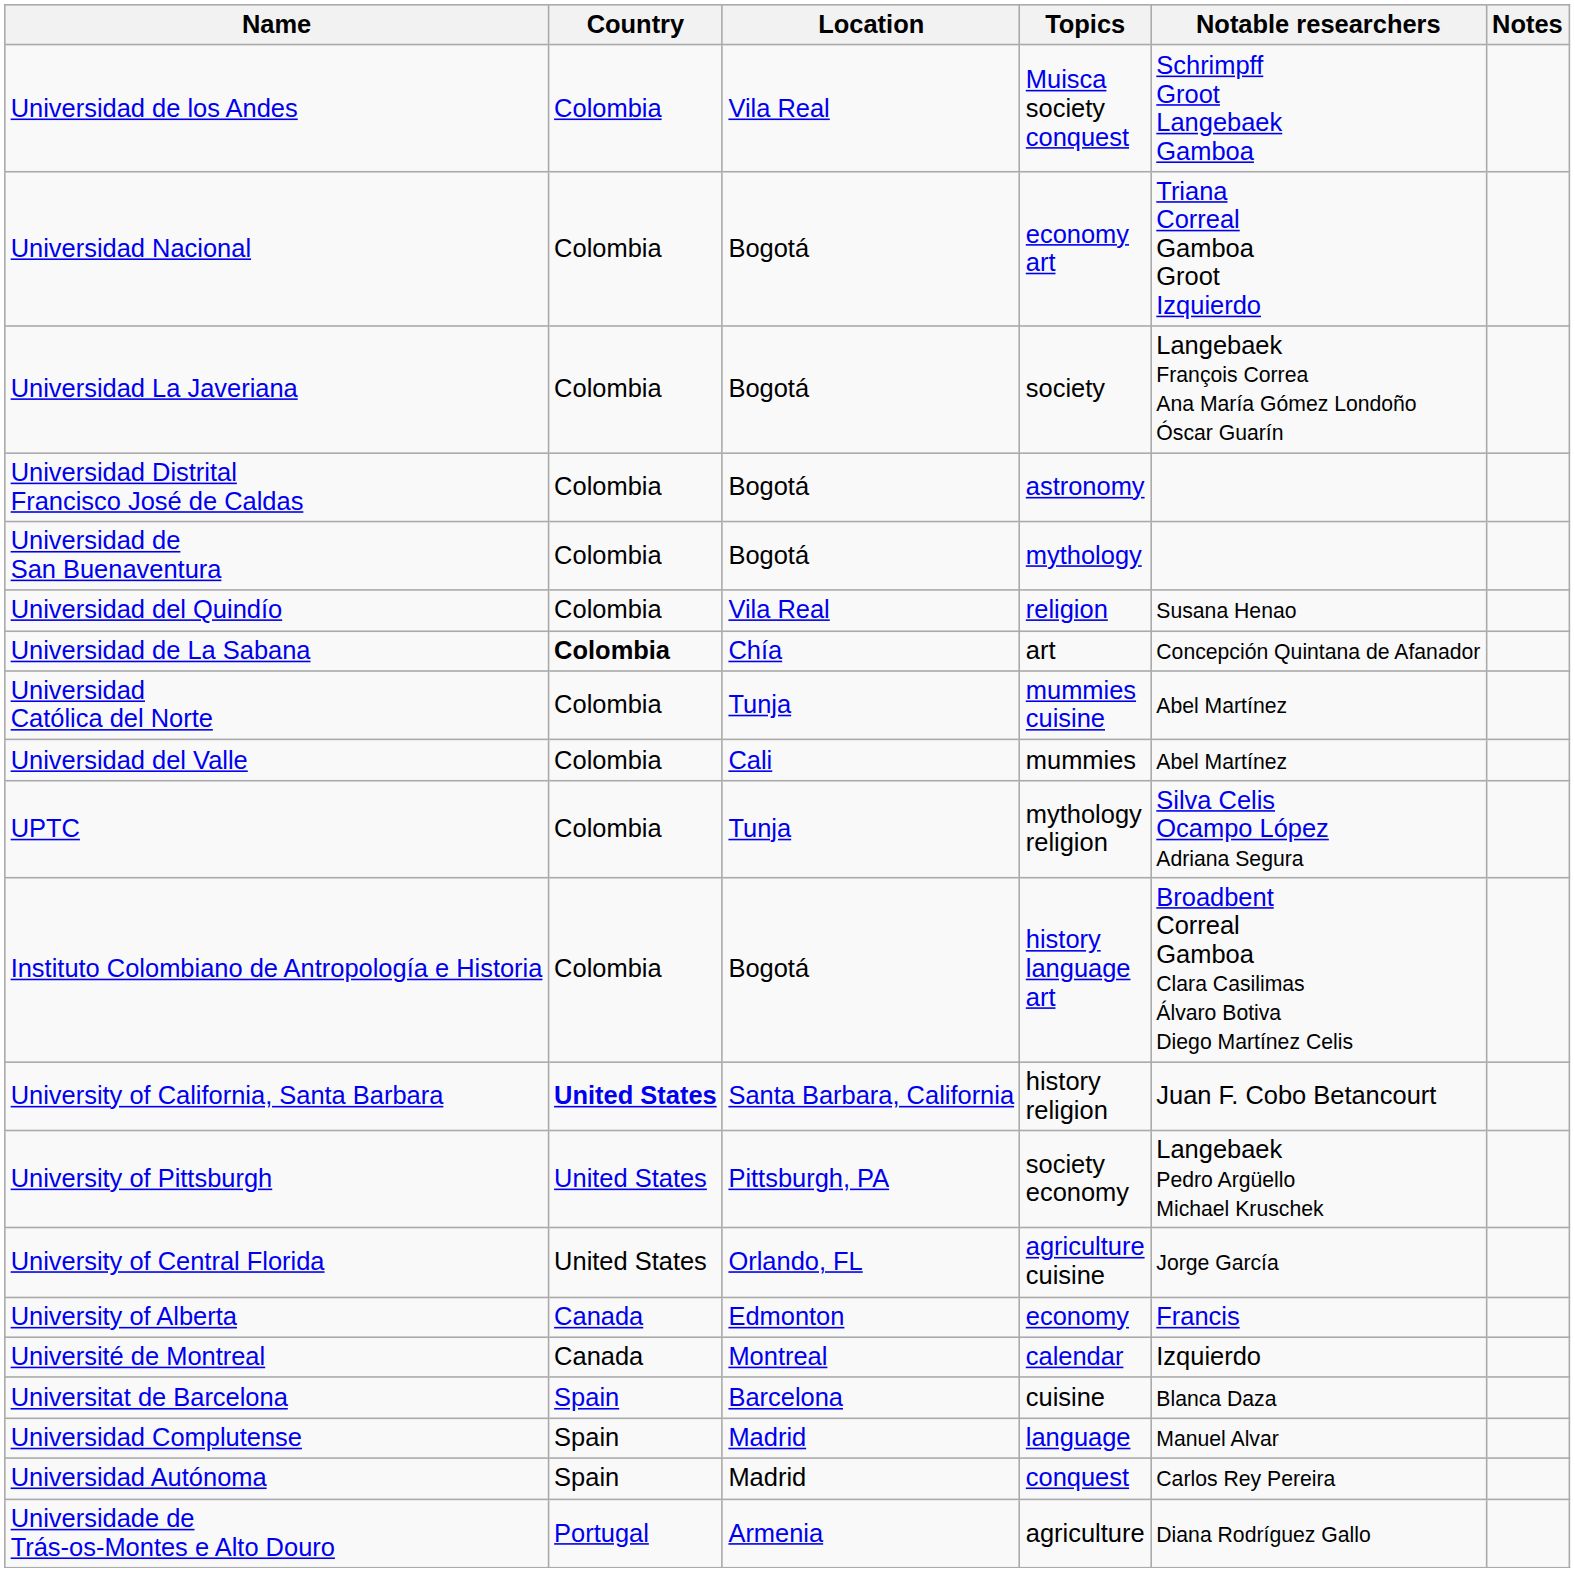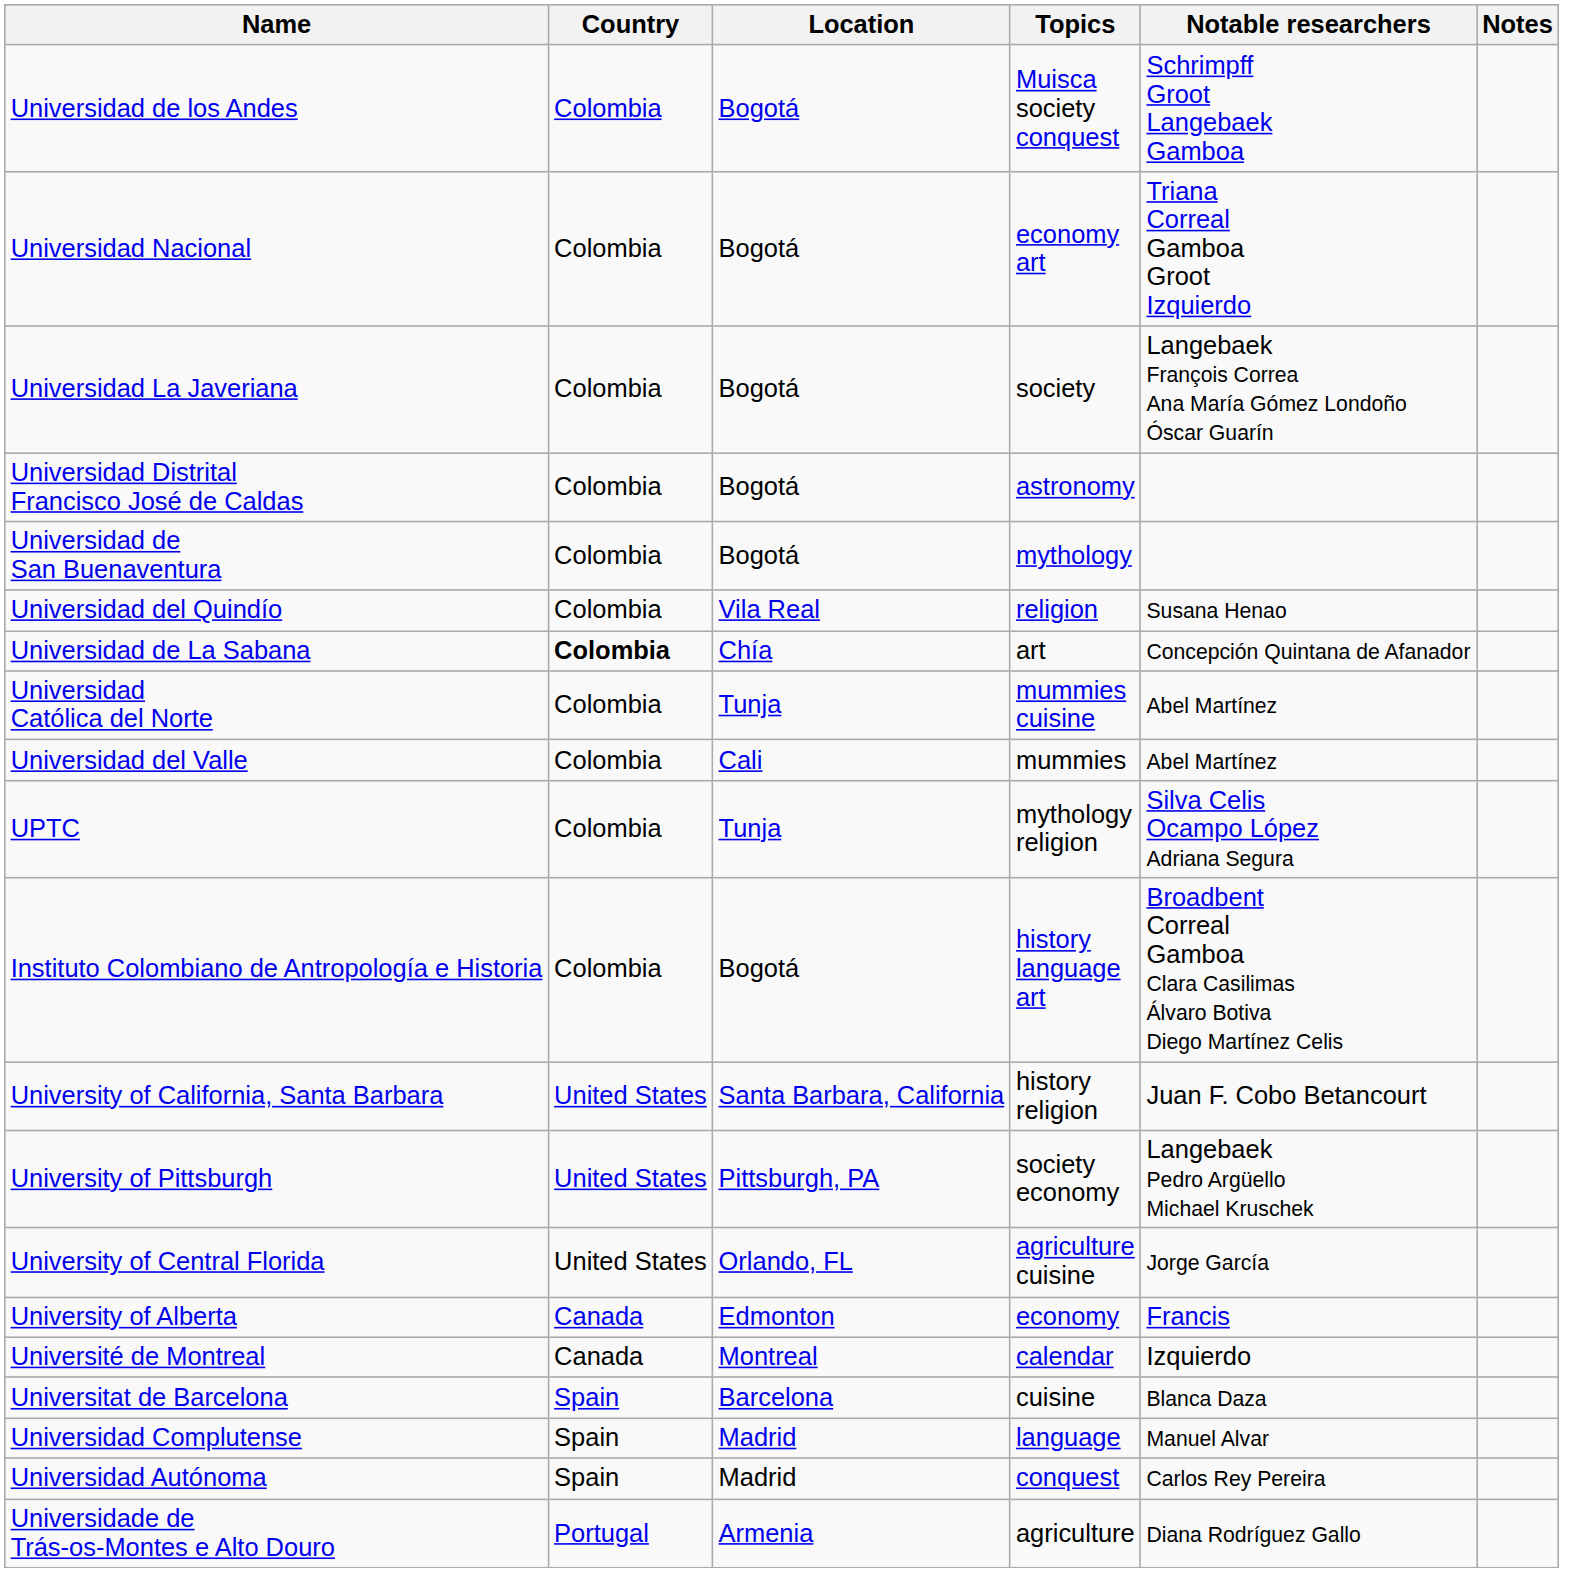Universidad de los Andes | Location: Vila Real -> Bogotá
University of California, Santa Barbara | Country: bold -> normal
